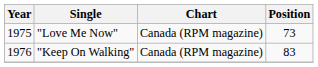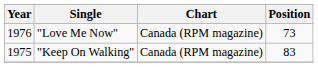"Love Me Now" | Year: 1975 -> 1976
"Keep On Walking" | Year: 1976 -> 1975
